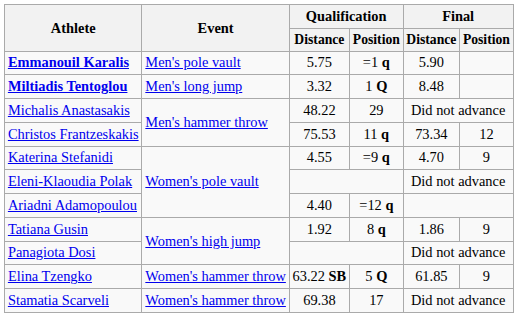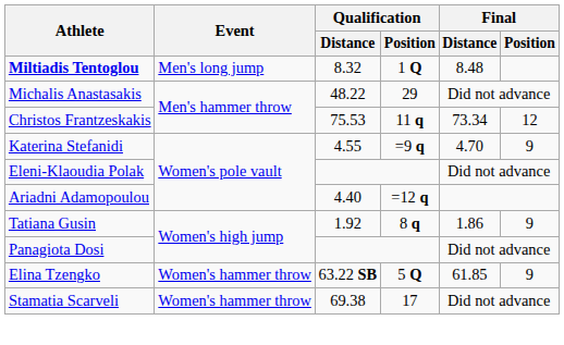- row: Emmanouil Karalis | Men's pole vault | 5.75 | =1 q | 5.90
Miltiadis Tentoglou | Qualification / Distance: 3.32 -> 8.32
